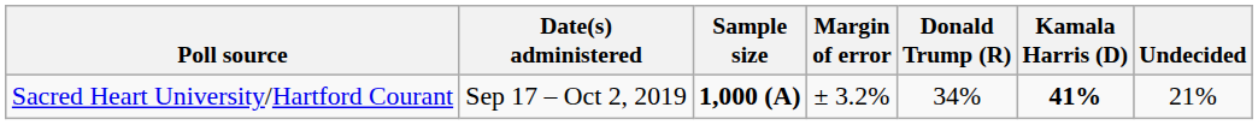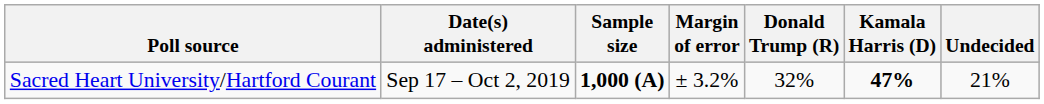Sacred Heart University/Hartford Courant | Donald Trump (R): 34% -> 32%
Sacred Heart University/Hartford Courant | Kamala Harris (D): 41% -> 47%
